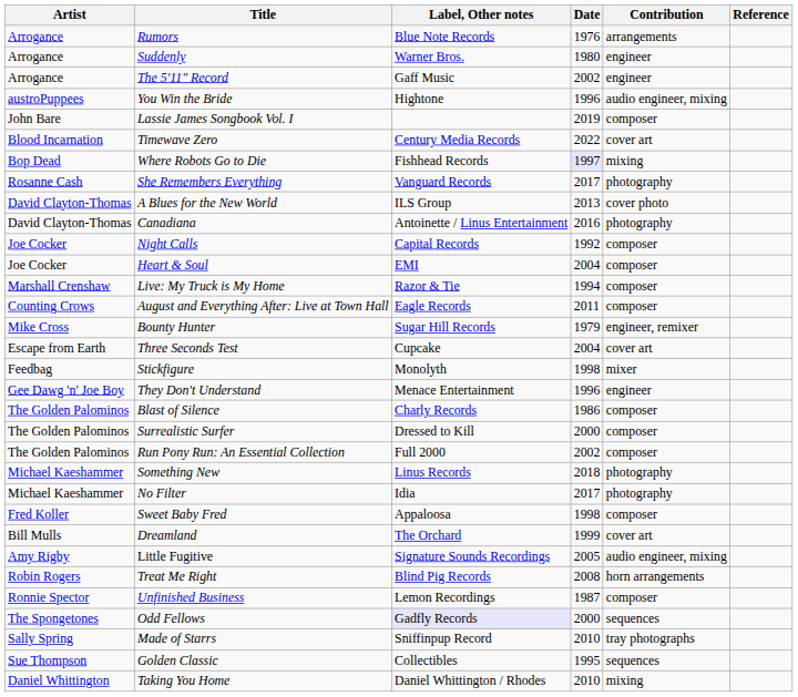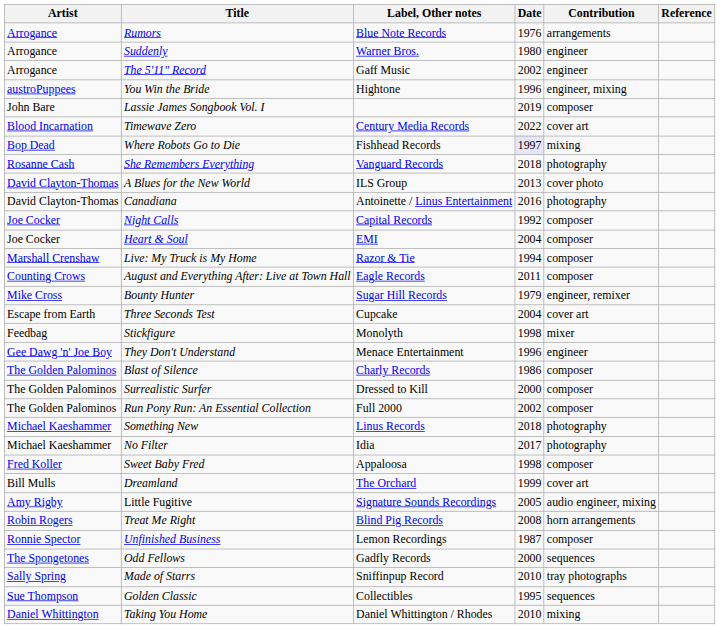You Win the Bride | Contribution: audio engineer, mixing -> engineer, mixing
She Remembers Everything | Date: 2017 -> 2018
Odd Fellows | Label, Other notes: lavender background -> no background
